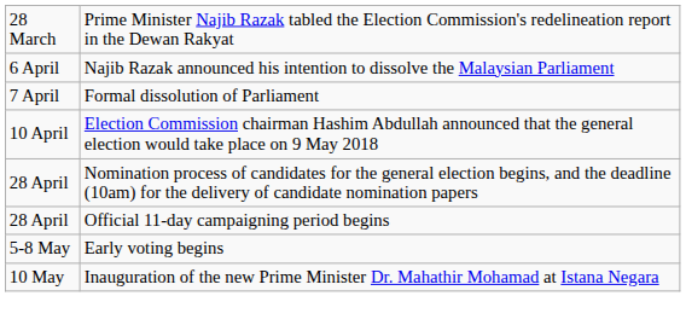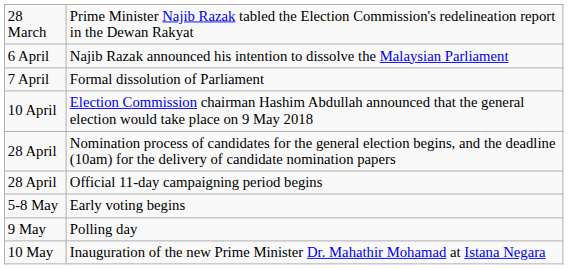+ row: 9 May | Polling day
